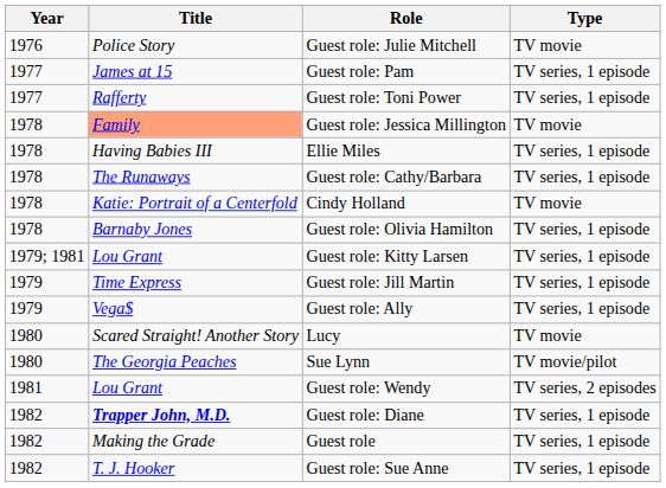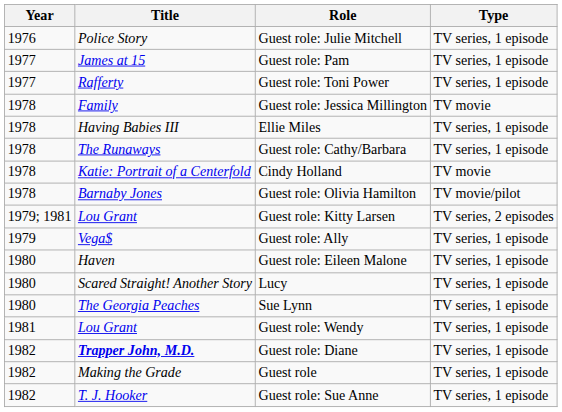Guest role: Julie Mitchell | Type: TV movie -> TV series, 1 episode
Guest role: Jessica Millington | Title: lightsalmon background -> no background
Guest role: Olivia Hamilton | Type: TV series, 1 episode -> TV movie/pilot
Guest role: Kitty Larsen | Type: TV series, 1 episode -> TV series, 2 episodes
- row: 1979 | Time Express | Guest role: Jill Martin | TV series, 1 episode
+ row: 1980 | Haven | Guest role: Eileen Malone | TV series, 1 episode
Lucy | Type: TV movie -> TV series, 1 episode
Sue Lynn | Type: TV movie/pilot -> TV series, 1 episode
Guest role: Wendy | Type: TV series, 2 episodes -> TV series, 1 episode
